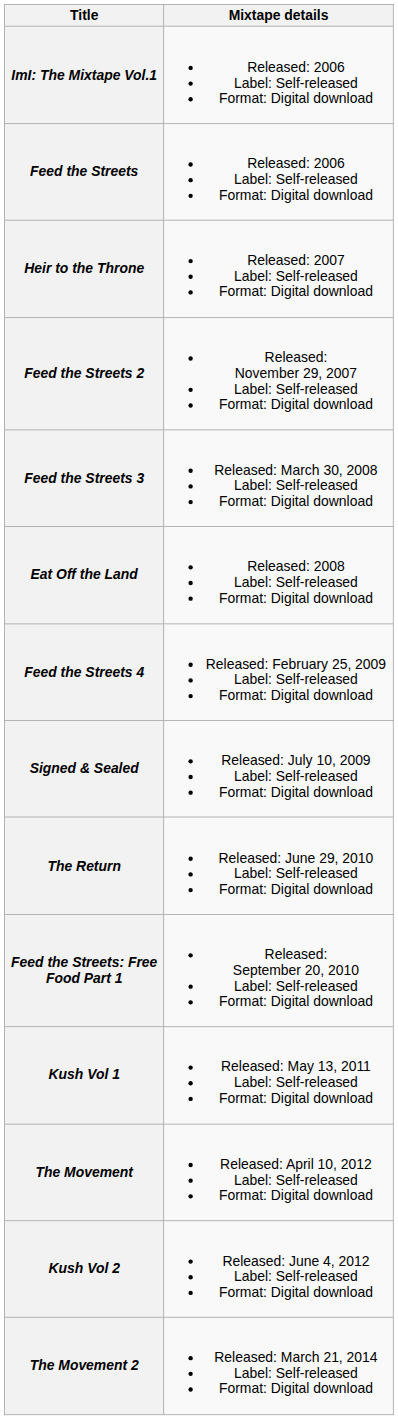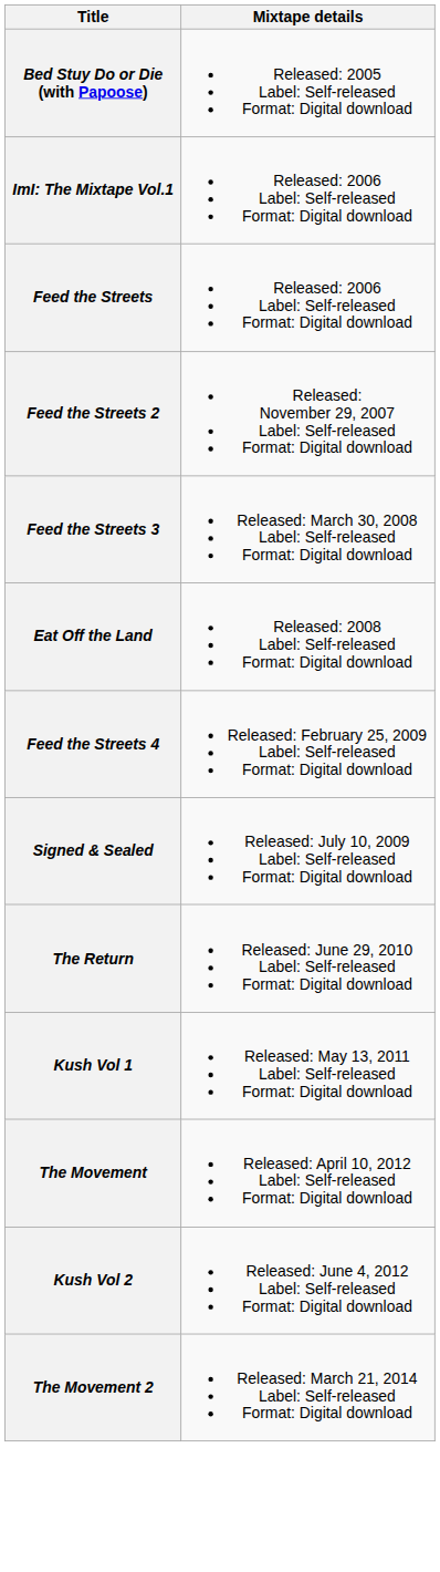+ row: Bed Stuy Do or Die (with Papoose) | Released: 2005 Label: Self-released Format: Digital download
- row: Heir to the Throne | Released: 2007 Label: Self-released Format: Digital download
- row: Feed the Streets: Free Food Part 1 | Released: September 20, 2010 Label: Self-released Format: Digital download
